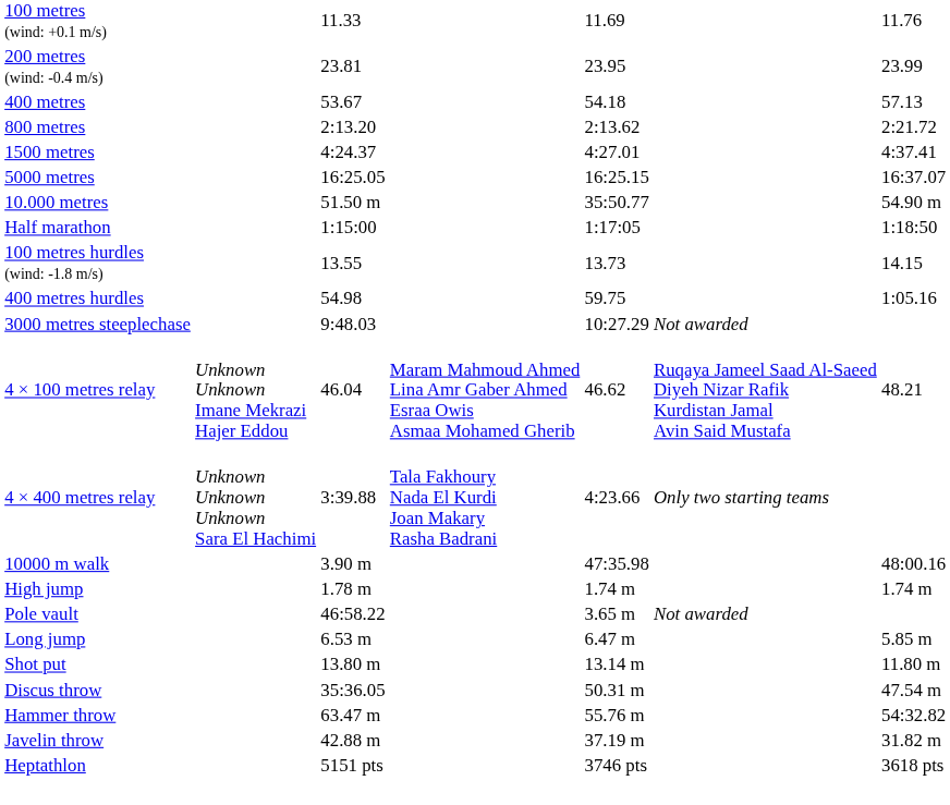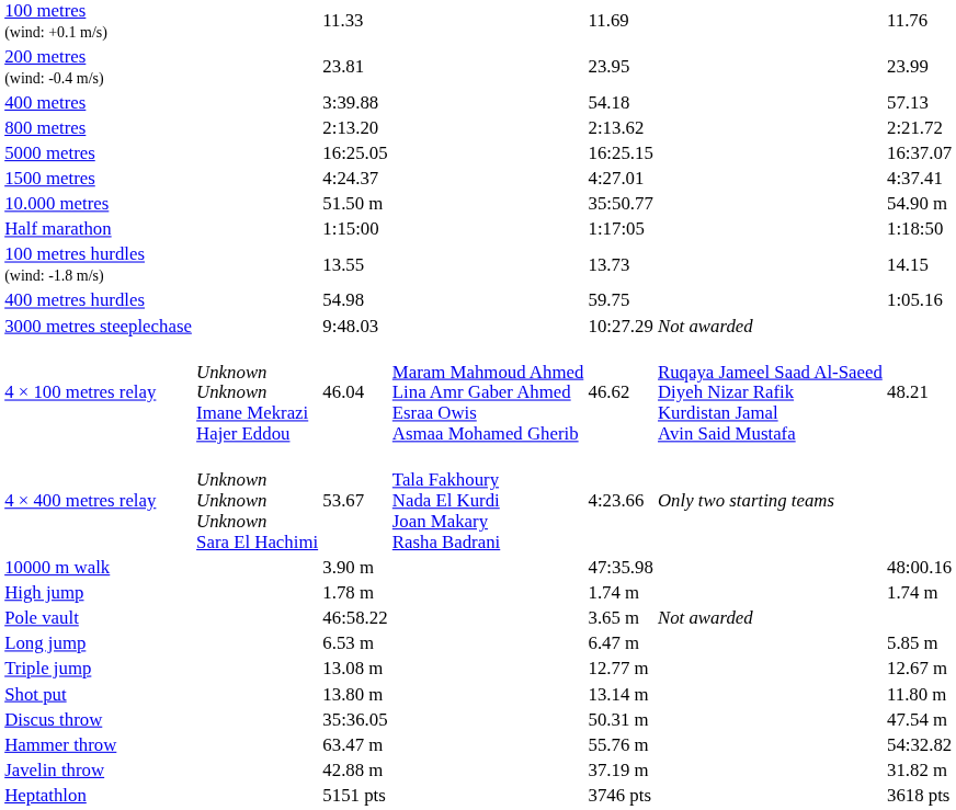400 metres | column 3: 53.67 -> 3:39.88
rows swapped: 1500 metres <-> 5000 metres
4 × 400 metres relay | column 3: 3:39.88 -> 53.67
+ row: Triple jump | 13.08 m | 12.77 m | 12.67 m
